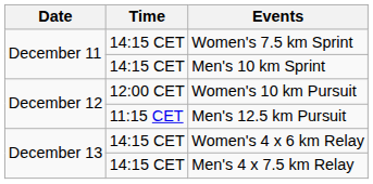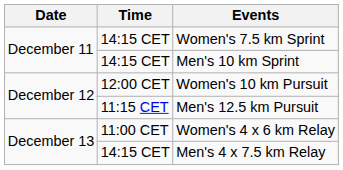Women's 4 x 6 km Relay | Time: 14:15 CET -> 11:00 CET
